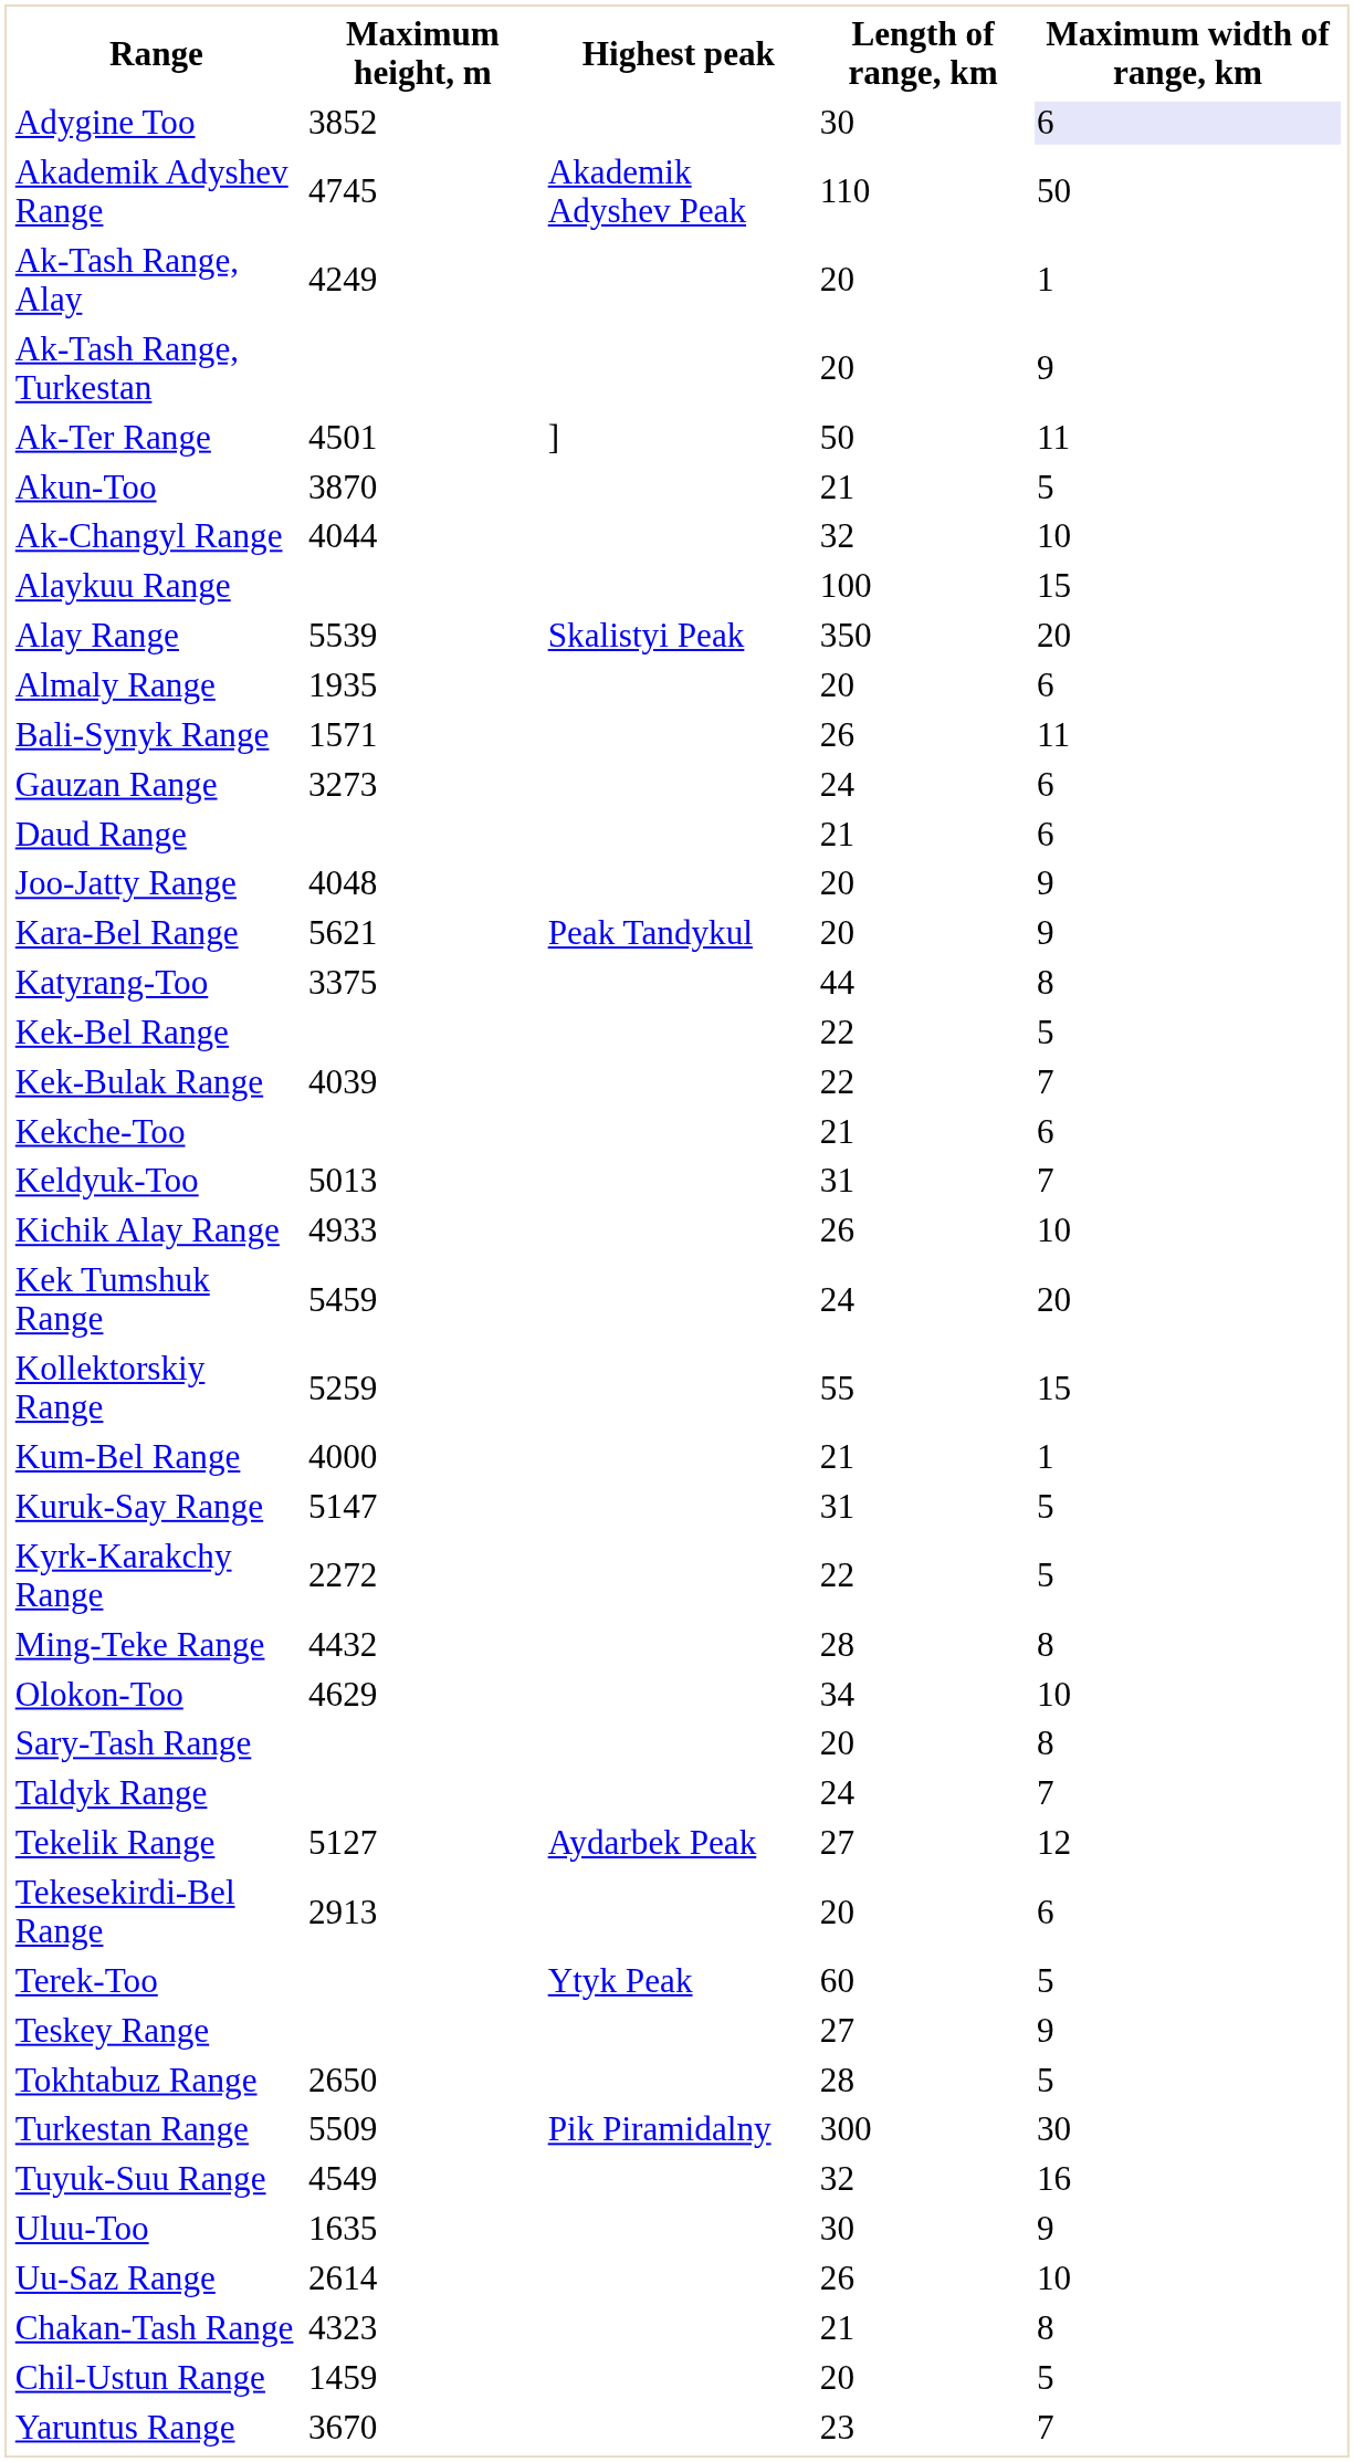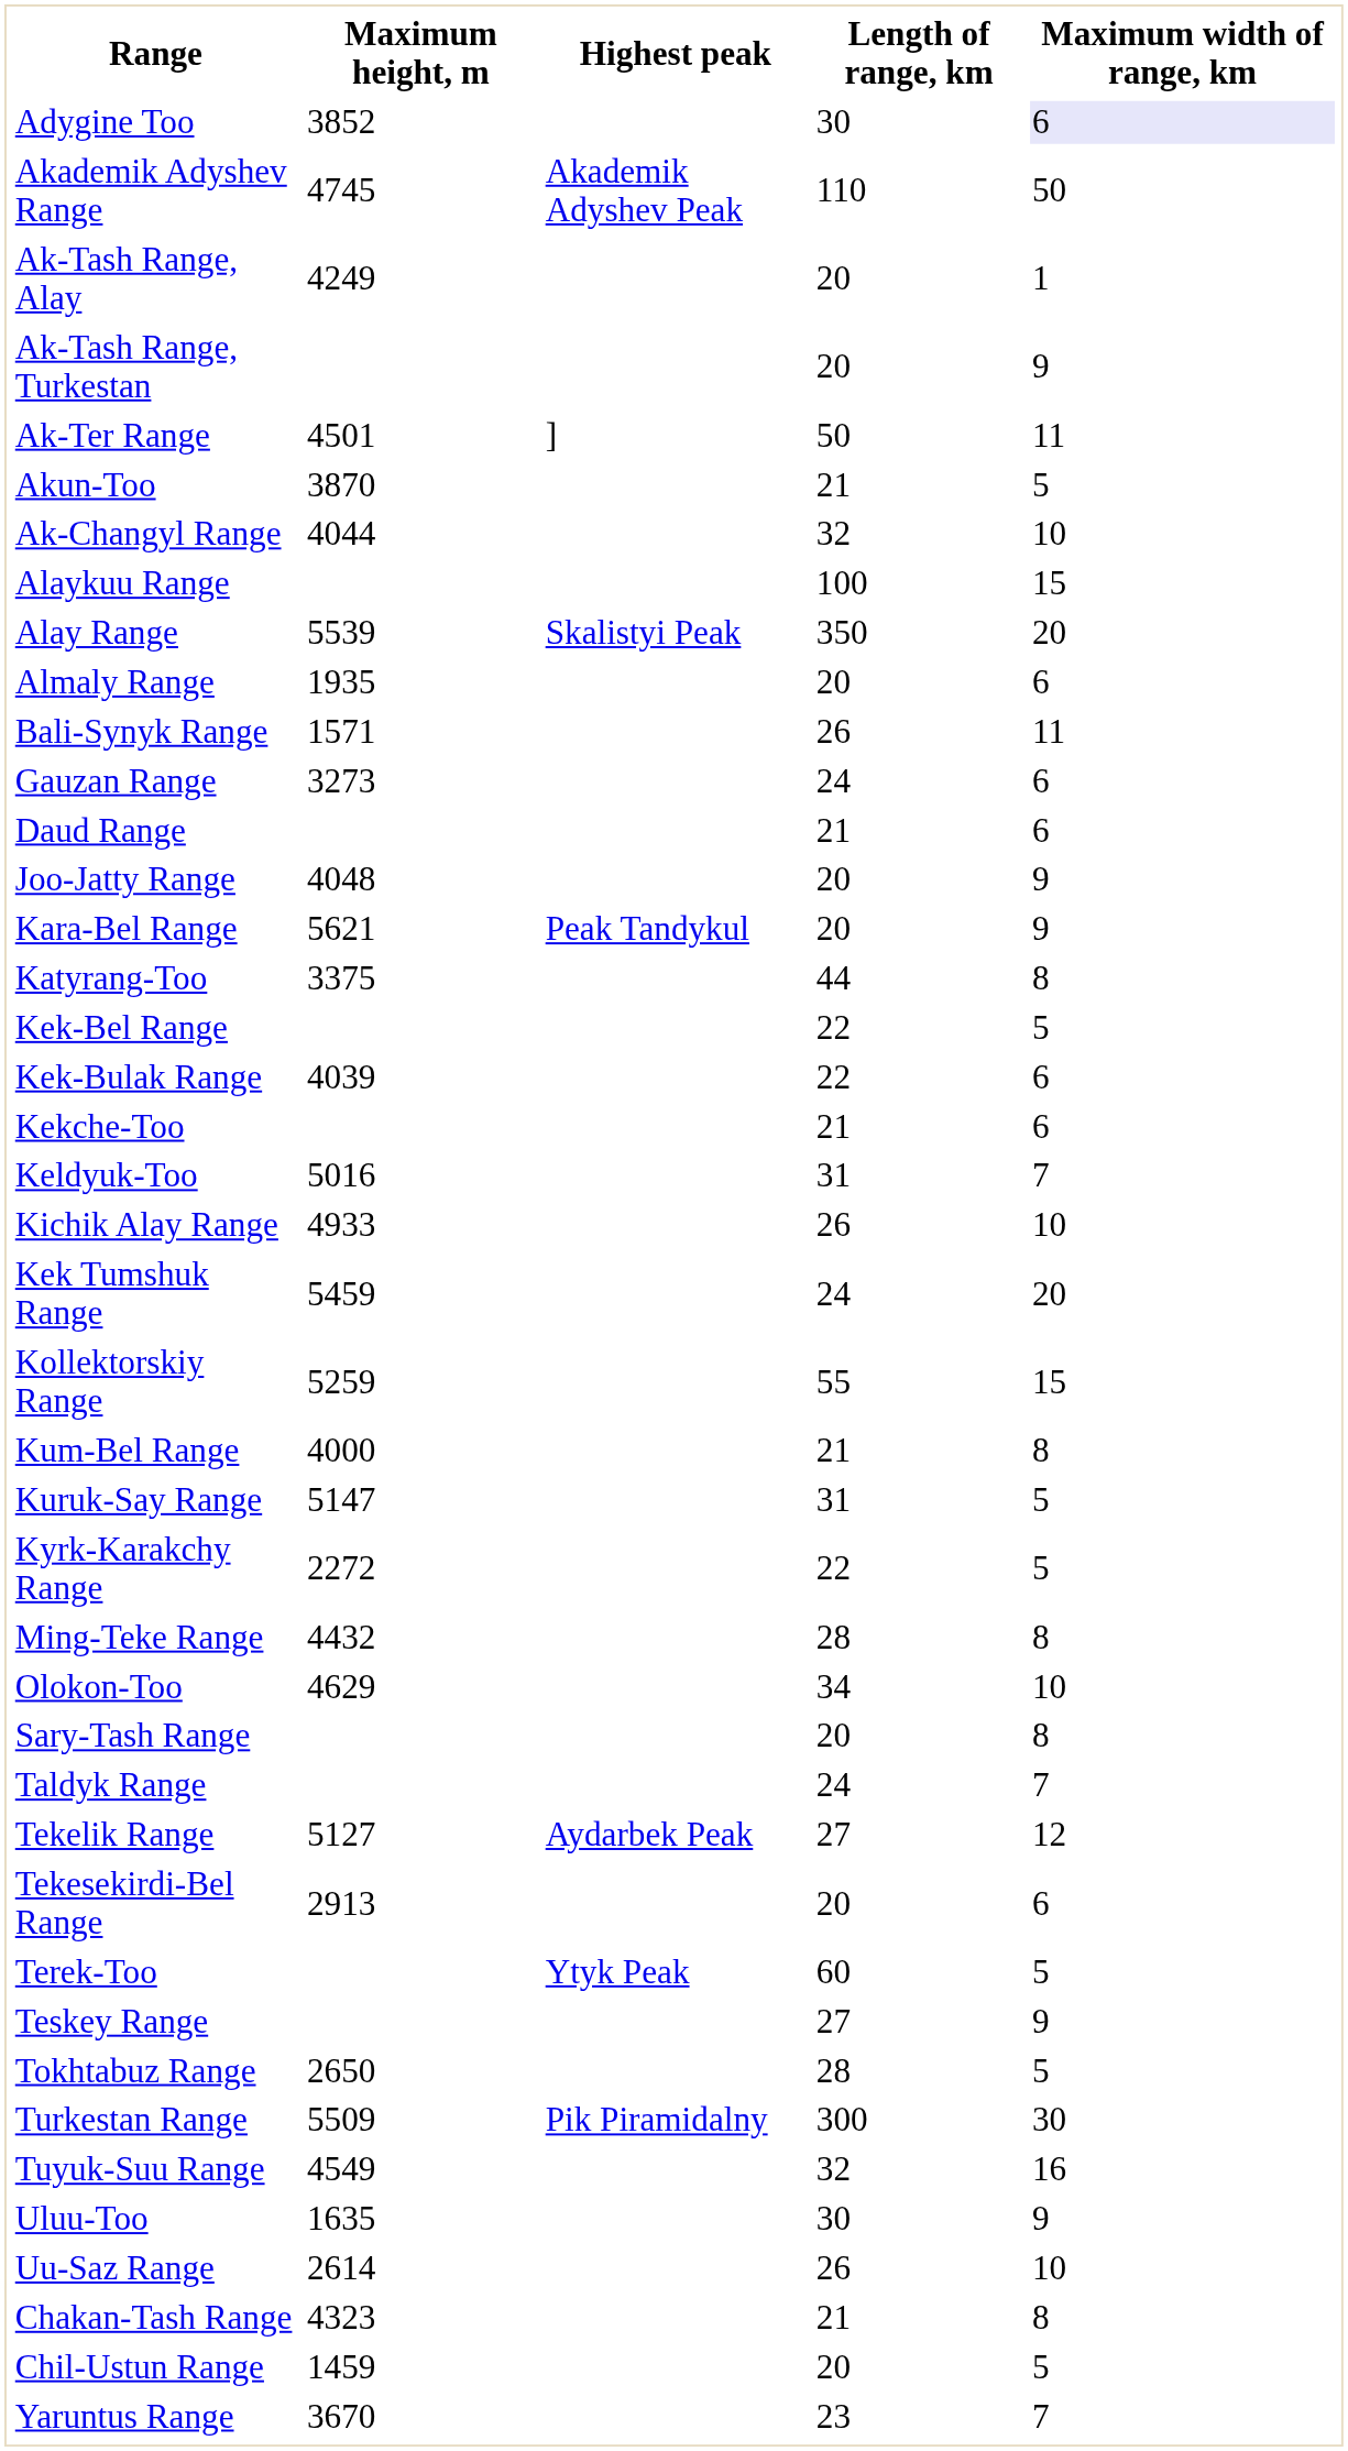Kek-Bulak Range | Maximum width of range, km: 7 -> 6
Keldyuk-Too | Maximum height, m: 5013 -> 5016
Kum-Bel Range | Maximum width of range, km: 1 -> 8
